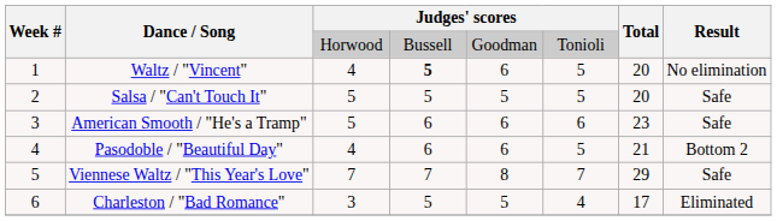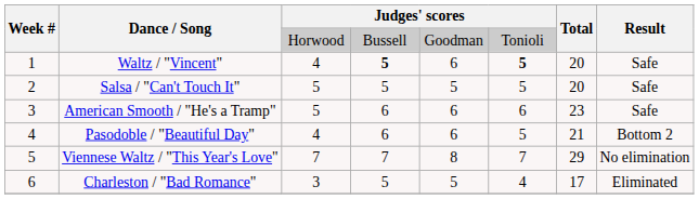Waltz / "Vincent" | column 6: normal -> bold
Waltz / "Vincent" | Result: No elimination -> Safe
Viennese Waltz / "This Year's Love" | Result: Safe -> No elimination
